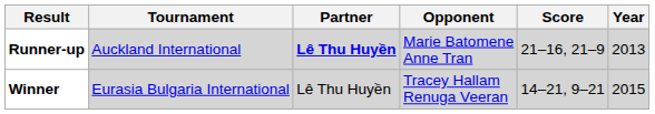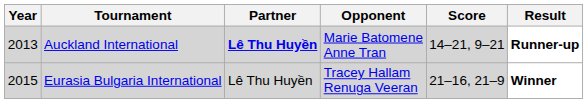columns swapped: Year <-> Result
Auckland International | Score: 21–16, 21–9 -> 14–21, 9–21
Eurasia Bulgaria International | Score: 14–21, 9–21 -> 21–16, 21–9
